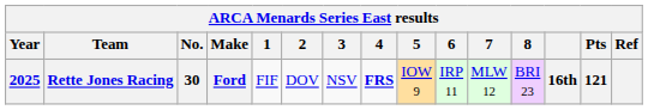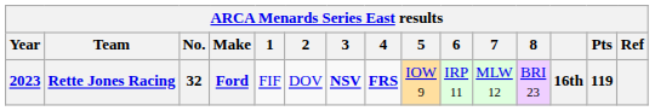Rette Jones Racing | Year: 2025 -> 2023
Rette Jones Racing | No.: 30 -> 32
Rette Jones Racing | 3: normal -> bold
Rette Jones Racing | Pts: 121 -> 119
